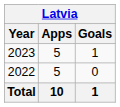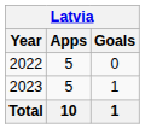rows swapped: 2022 <-> 2023
